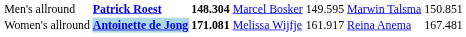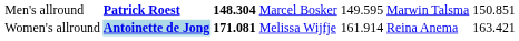Women's allround | column 5: 161.917 -> 161.914
Women's allround | column 7: 167.481 -> 163.421
